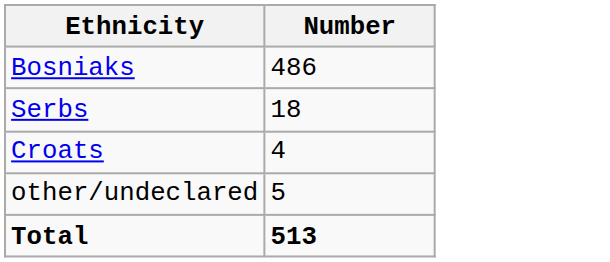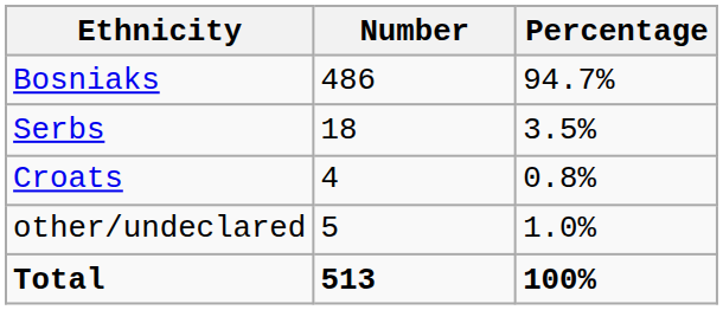+ column: Percentage | 94.7% | 3.5% | 0.8% | 1.0% | 100%
